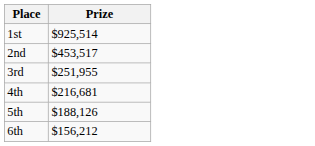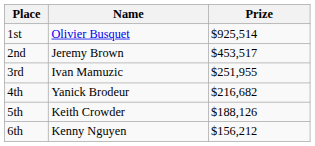+ column: Name | Olivier Busquet | Jeremy Brown | Ivan Mamuzic | Yanick Brodeur | Keith Crowder | Kenny Nguyen
4th | Prize: $216,681 -> $216,682
